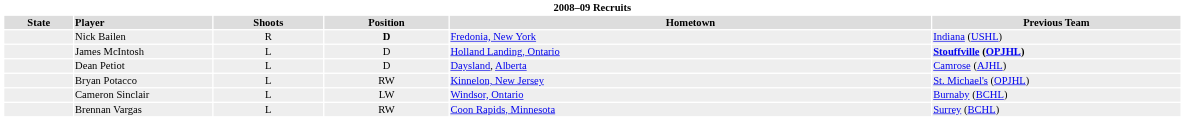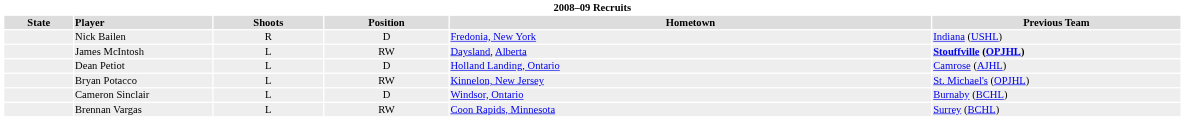Nick Bailen | Position: bold -> normal
James McIntosh | Position: D -> RW
James McIntosh | Hometown: Holland Landing, Ontario -> Daysland, Alberta
Dean Petiot | Hometown: Daysland, Alberta -> Holland Landing, Ontario
Cameron Sinclair | Position: LW -> D
